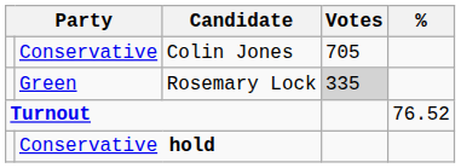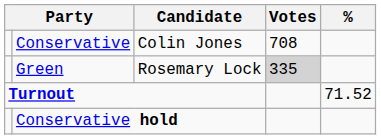Conservative | Votes: 705 -> 708
Turnout | %: 76.52 -> 71.52
